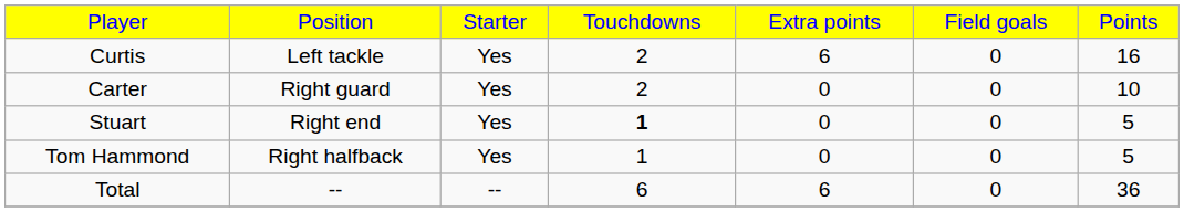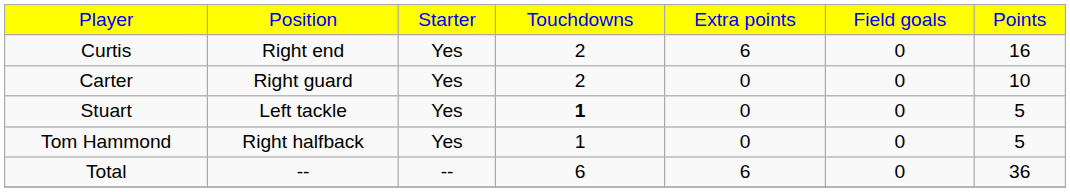Curtis | column 2: Left tackle -> Right end
Stuart | column 2: Right end -> Left tackle
